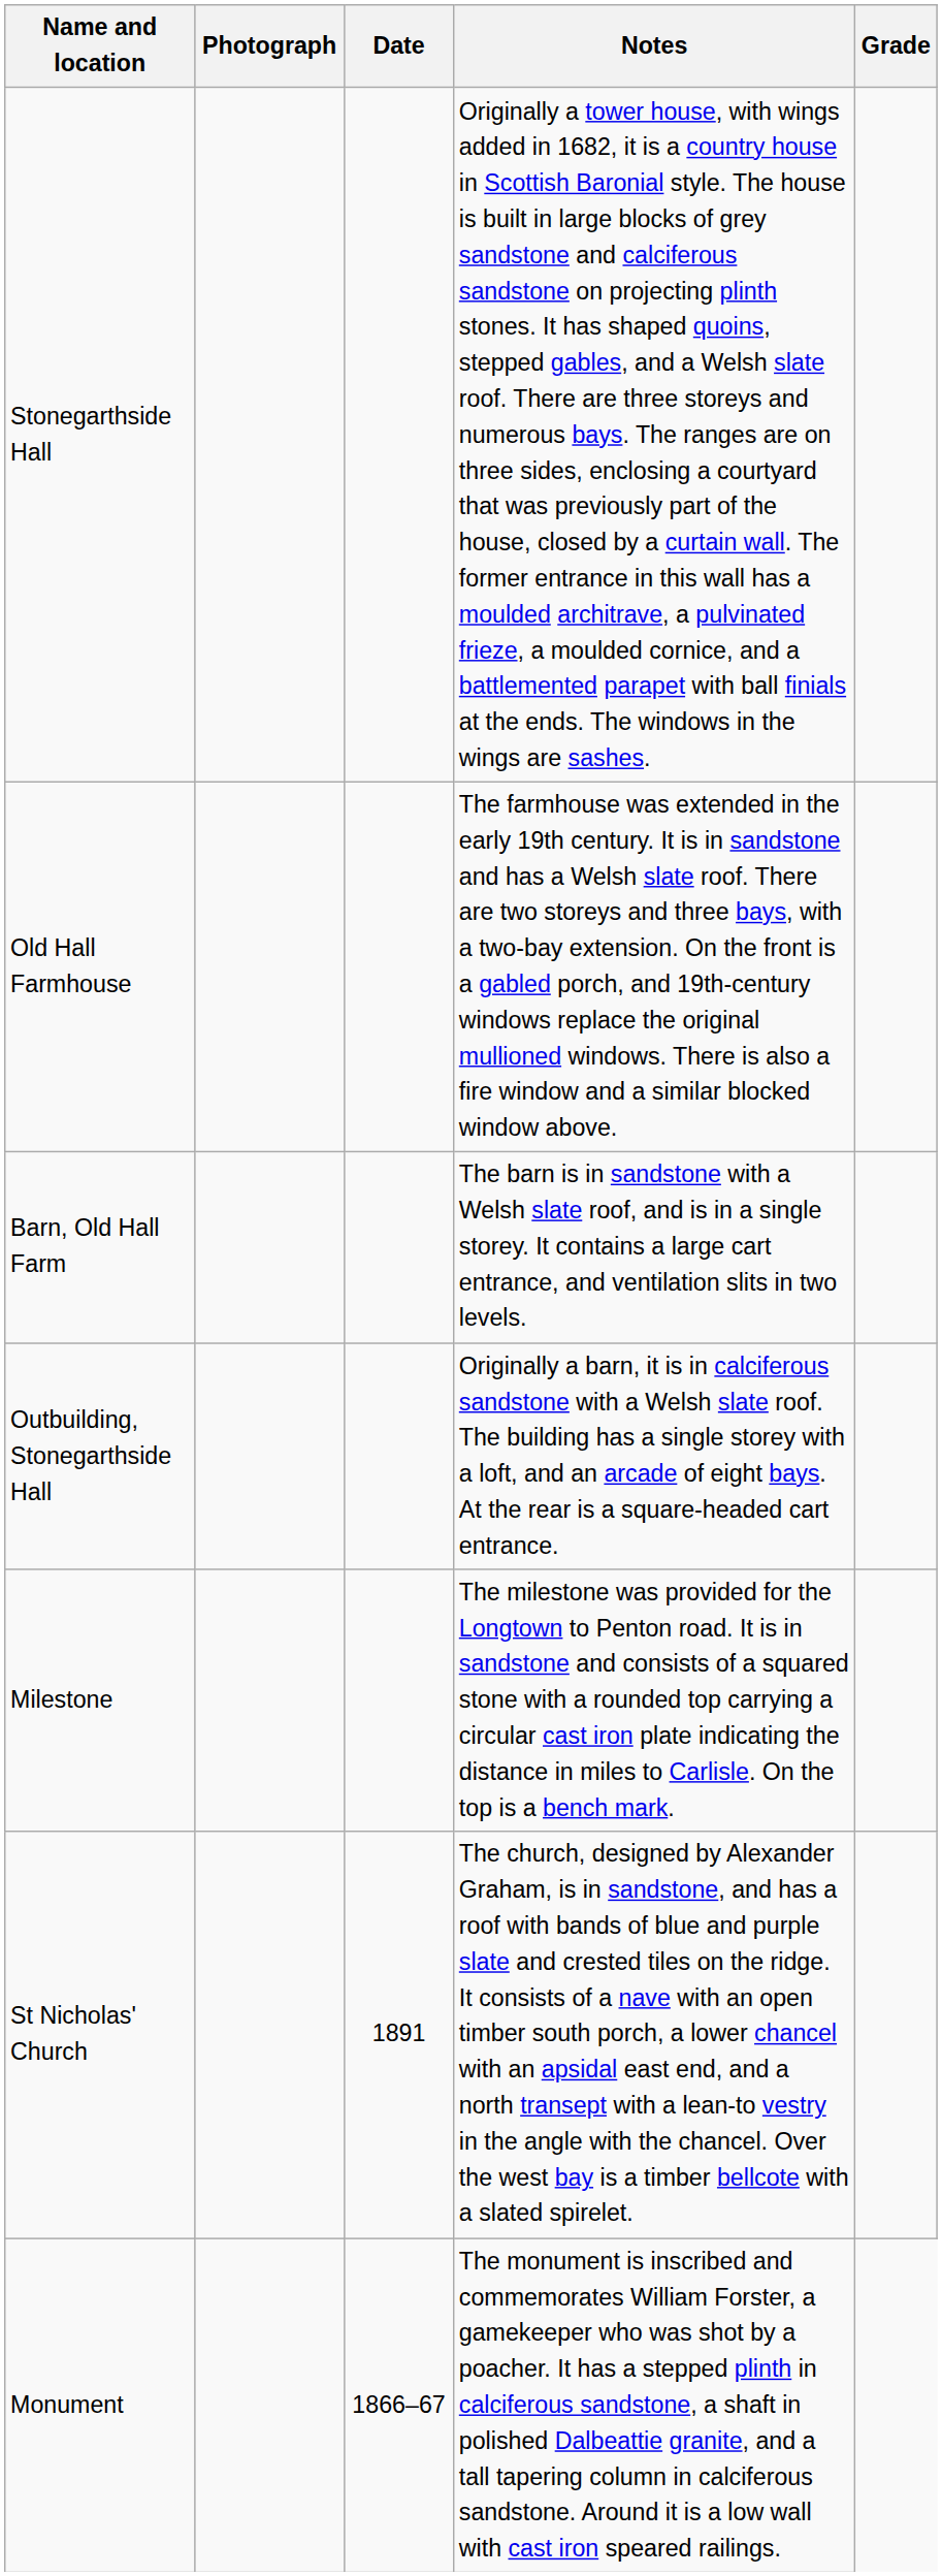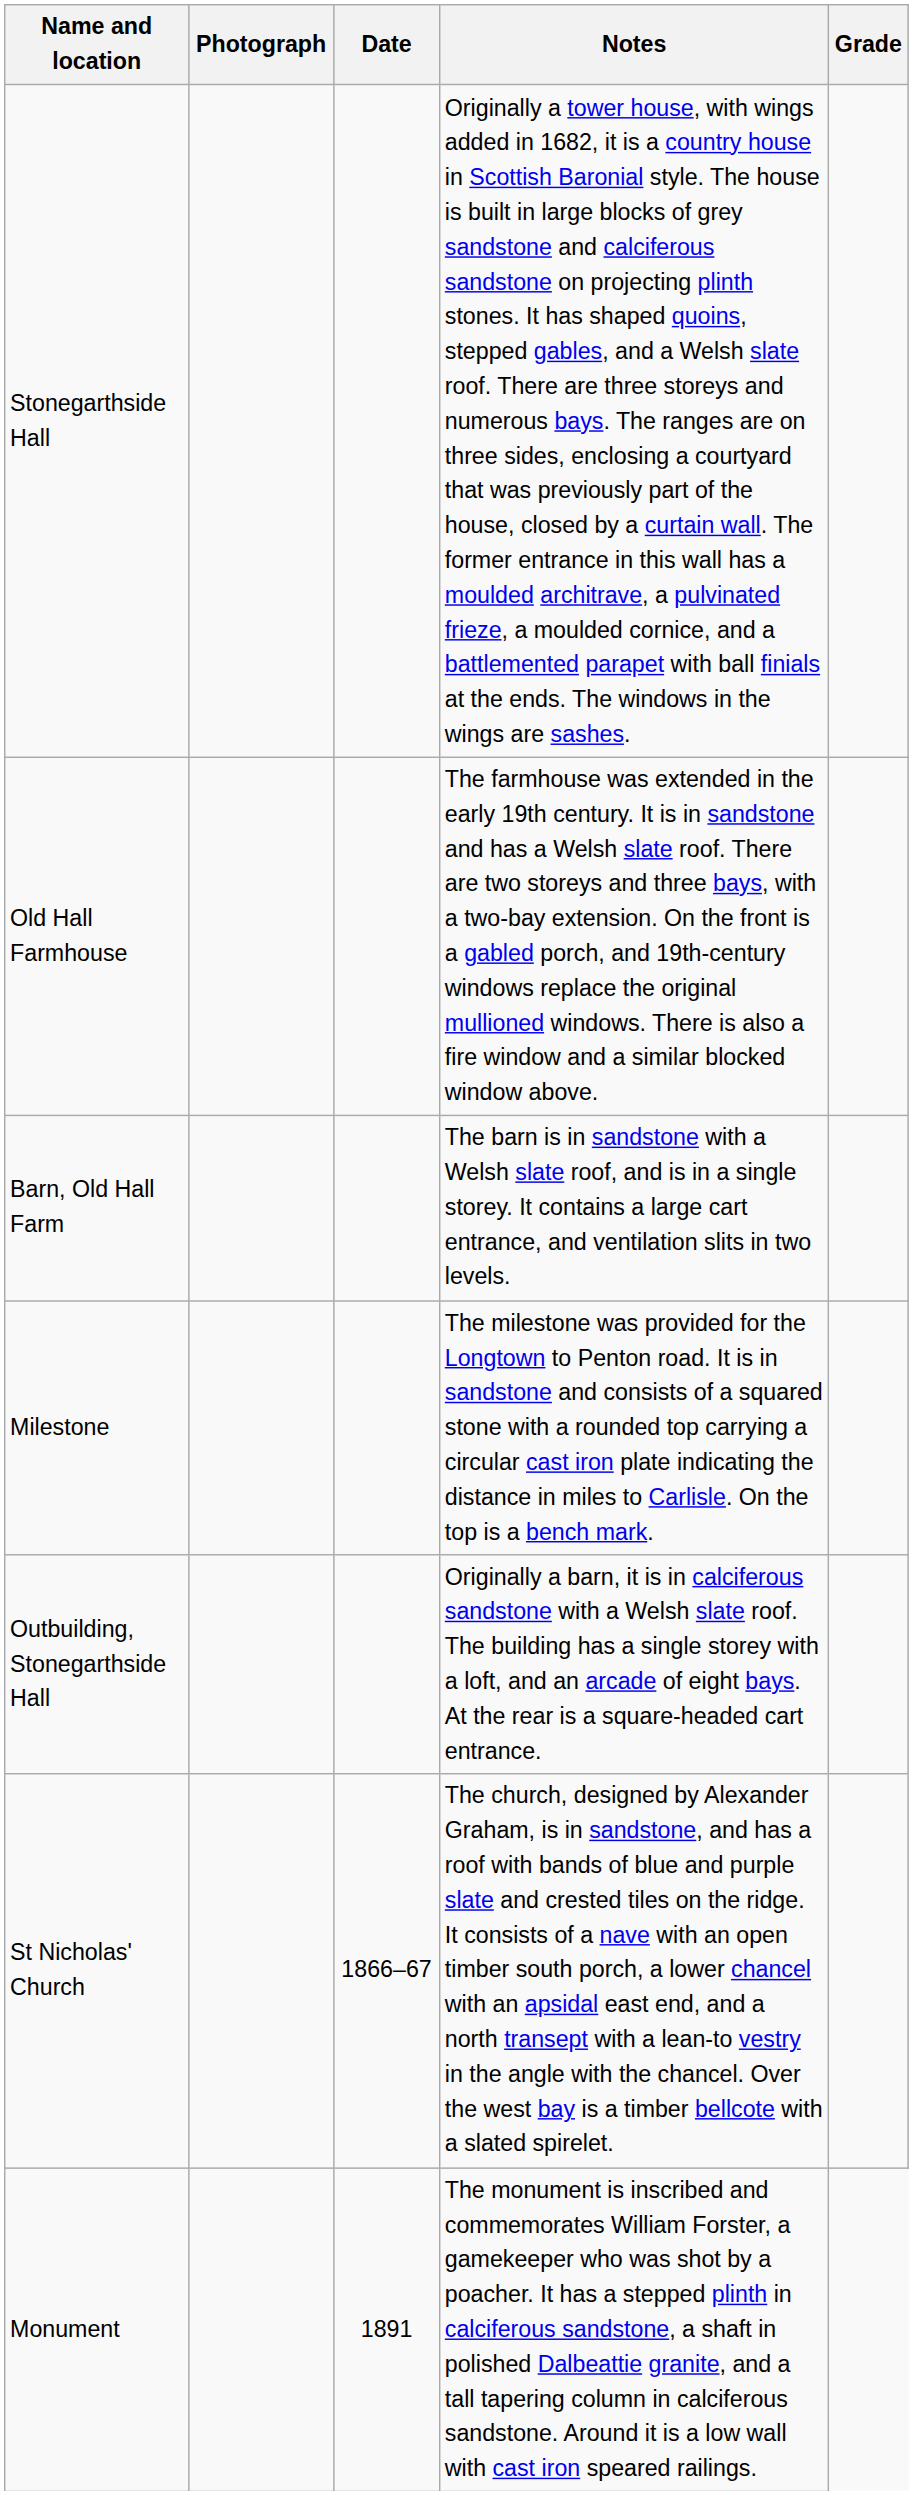rows swapped: Milestone <-> Outbuilding, Stonegarthside Hall
St Nicholas' Church | Date: 1891 -> 1866–67
Monument | Date: 1866–67 -> 1891
